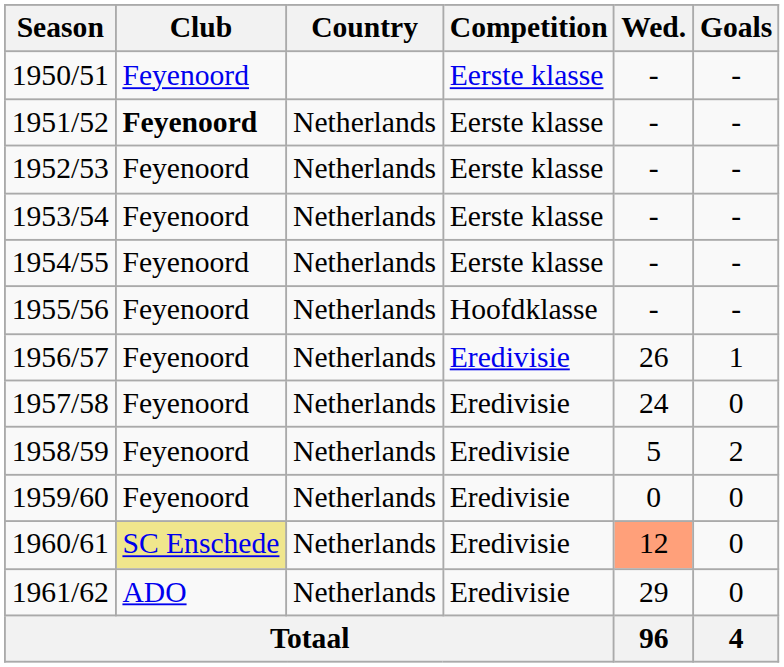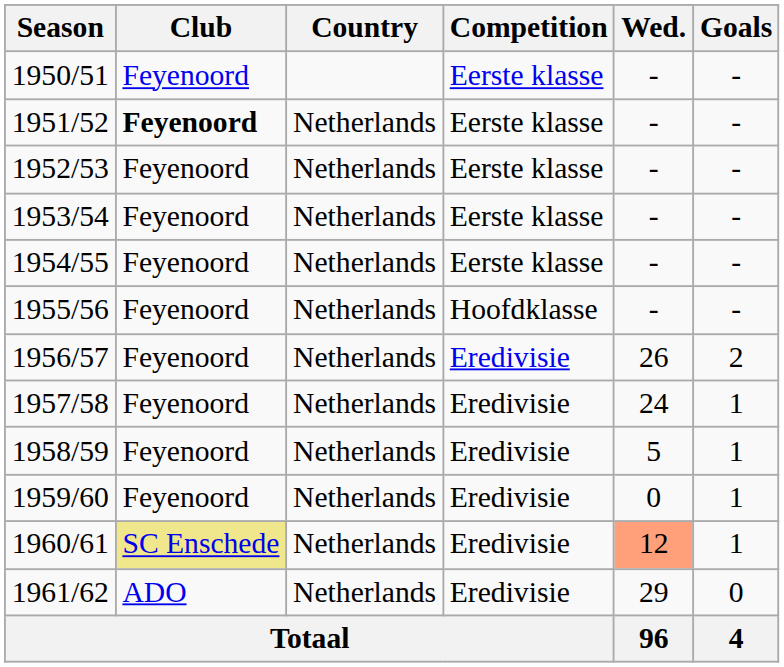1956/57 | Goals: 1 -> 2
1957/58 | Goals: 0 -> 1
1958/59 | Goals: 2 -> 1
1959/60 | Goals: 0 -> 1
1960/61 | Goals: 0 -> 1
